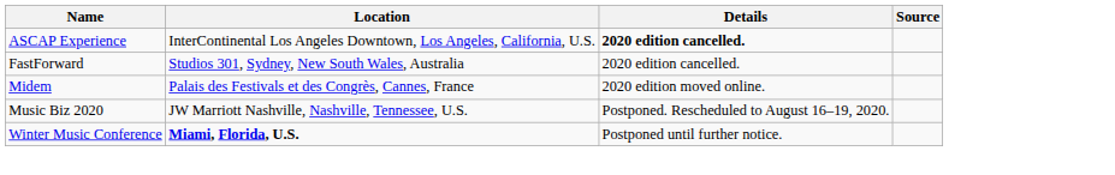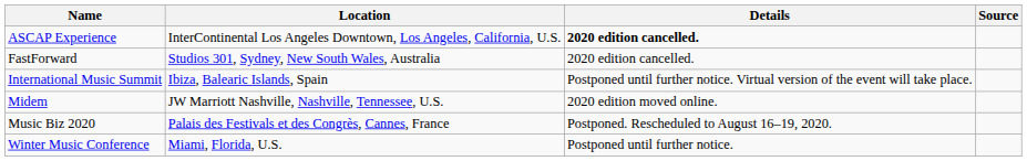+ row: International Music Summit | Ibiza, Balearic Islands, Spain | Postponed until further notice. Virtual version of the event will take place.
Midem | Location: Palais des Festivals et des Congrès, Cannes, France -> JW Marriott Nashville, Nashville, Tennessee, U.S.
Music Biz 2020 | Location: JW Marriott Nashville, Nashville, Tennessee, U.S. -> Palais des Festivals et des Congrès, Cannes, France
Winter Music Conference | Location: bold -> normal
